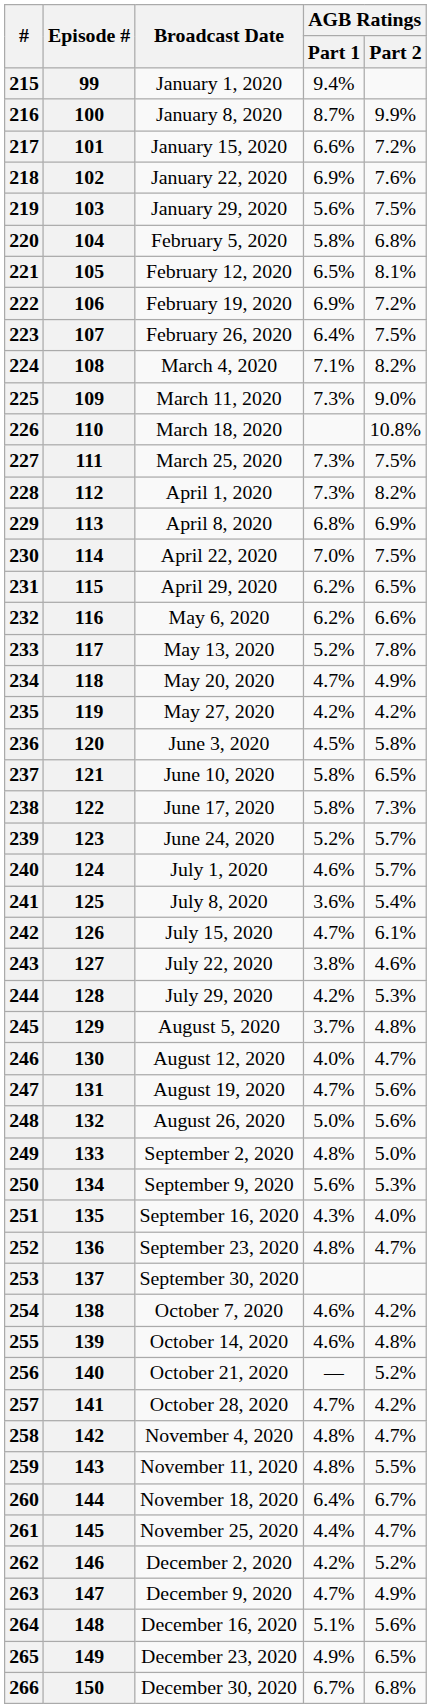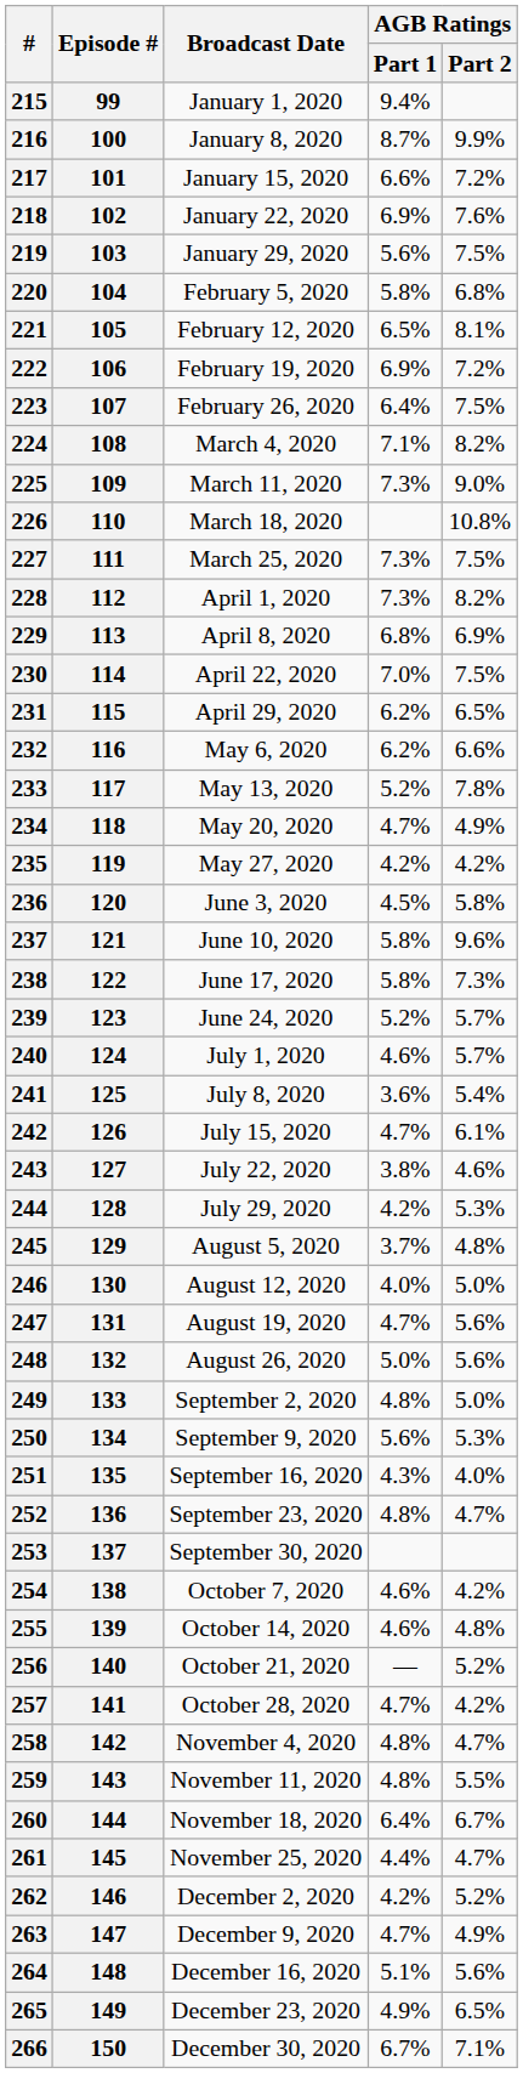237 | AGB Ratings / Part 2: 6.5% -> 9.6%
246 | AGB Ratings / Part 2: 4.7% -> 5.0%
266 | AGB Ratings / Part 2: 6.8% -> 7.1%
